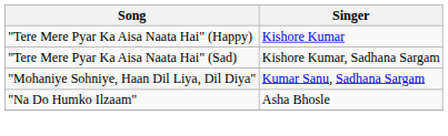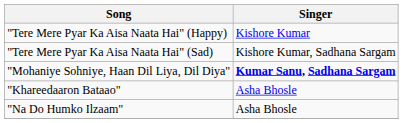"Mohaniye Sohniye, Haan Dil Liya, Dil Diya" | Singer: normal -> bold
+ row: "Khareedaaron Bataao" | Asha Bhosle
